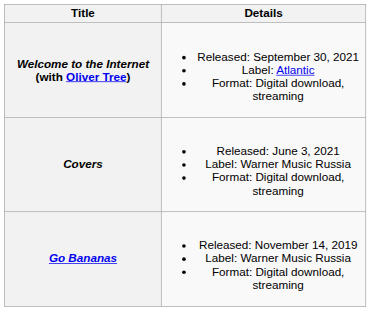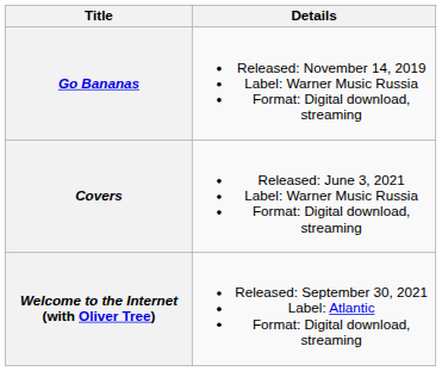rows swapped: Go Bananas <-> Welcome to the Internet (with Oliver Tree)
